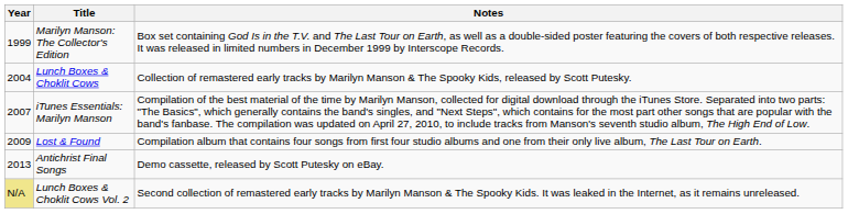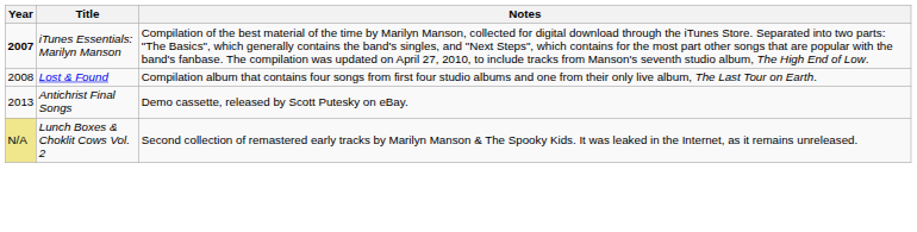- row: 1999 | Marilyn Manson: The Collector's Edition | Box set containing God Is in the T.V. and The Last Tour on Earth, as well as a double-sided poster featuring the covers of both respective releases. It was released in limited numbers in December 1999 by Interscope Records.
- row: 2004 | Lunch Boxes & Choklit Cows | Collection of remastered early tracks by Marilyn Manson & The Spooky Kids, released by Scott Putesky.
iTunes Essentials: Marilyn Manson | Year: normal -> bold
Lost & Found | Year: 2009 -> 2008
